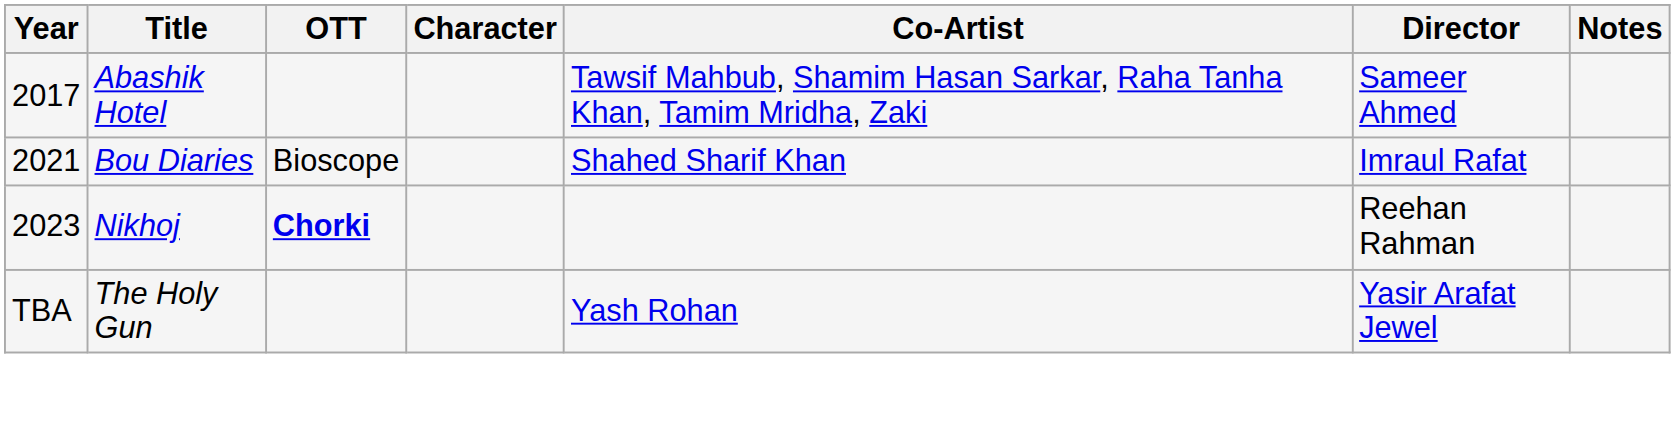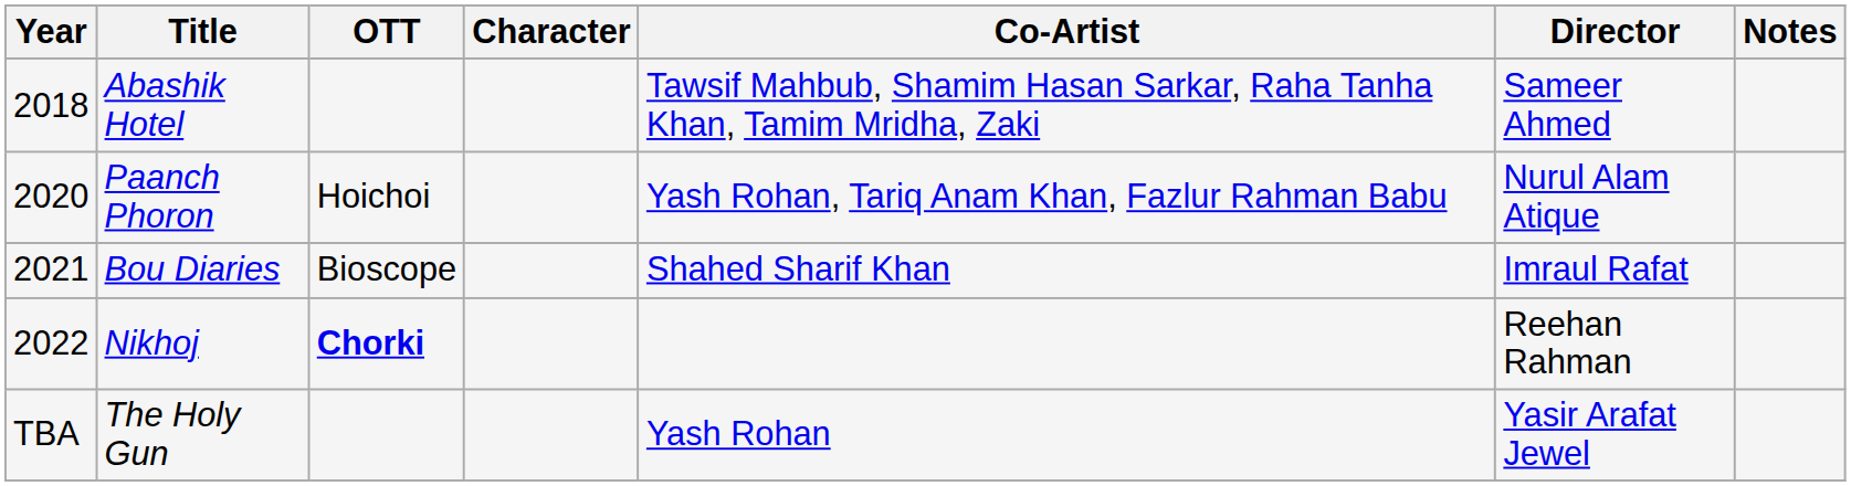Abashik Hotel | Year: 2017 -> 2018
+ row: 2020 | Paanch Phoron | Hoichoi | Yash Rohan, Tariq Anam Khan, Fazlur Rahman Babu | Nurul Alam Atique
Nikhoj | Year: 2023 -> 2022
